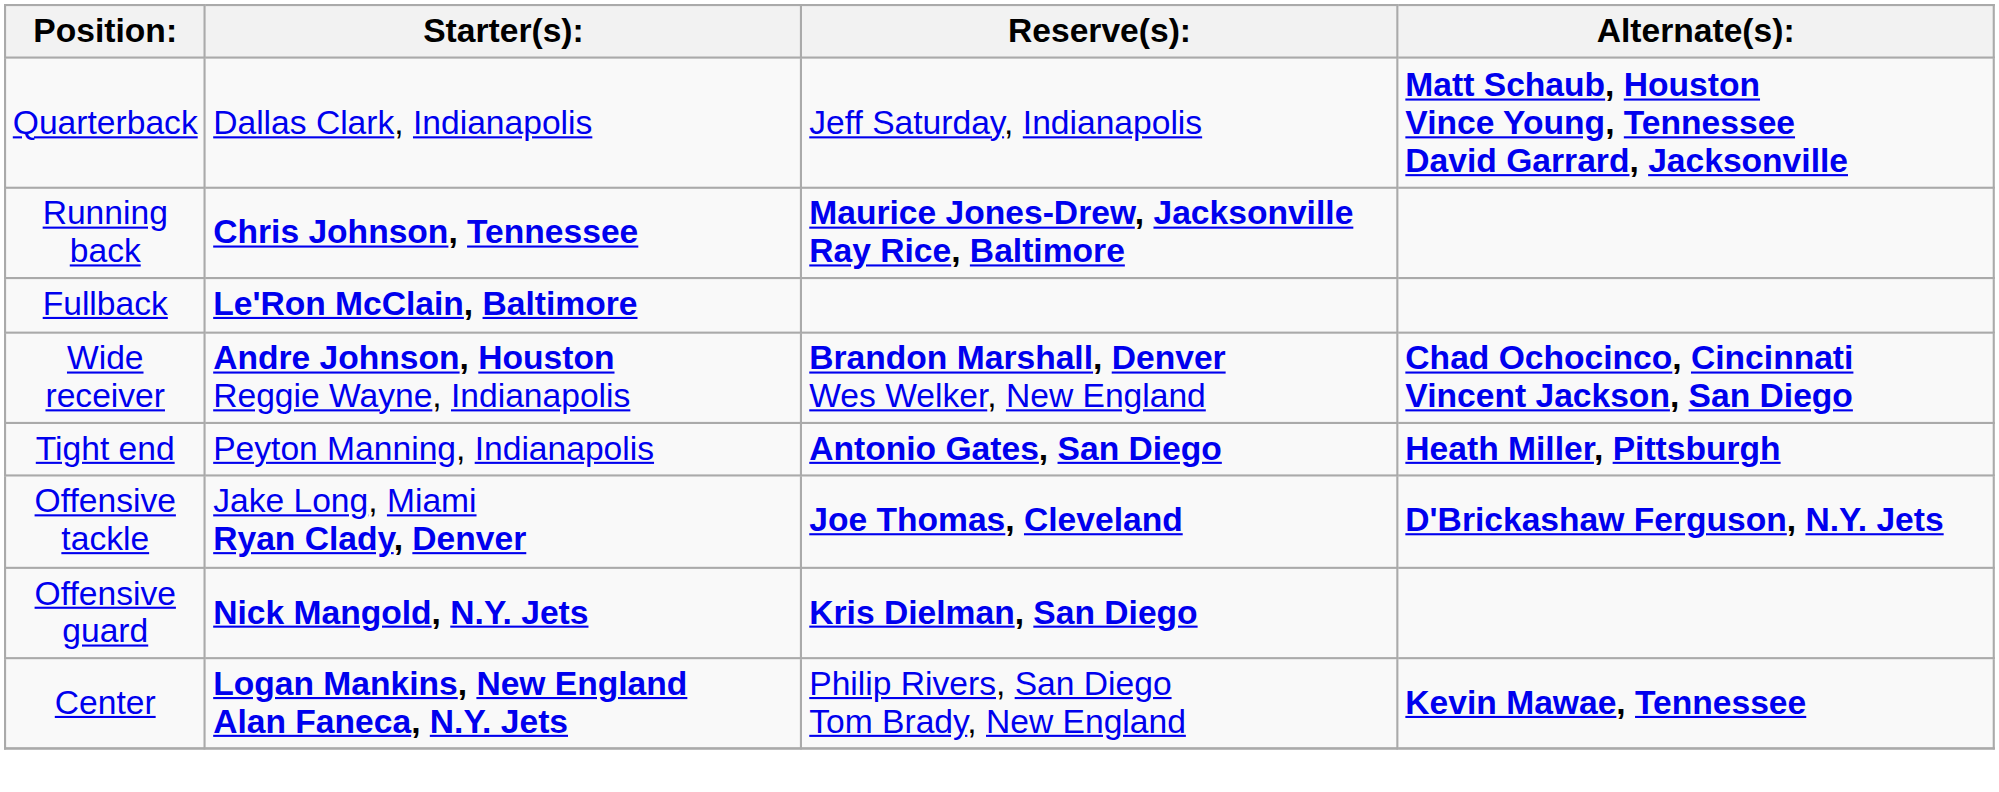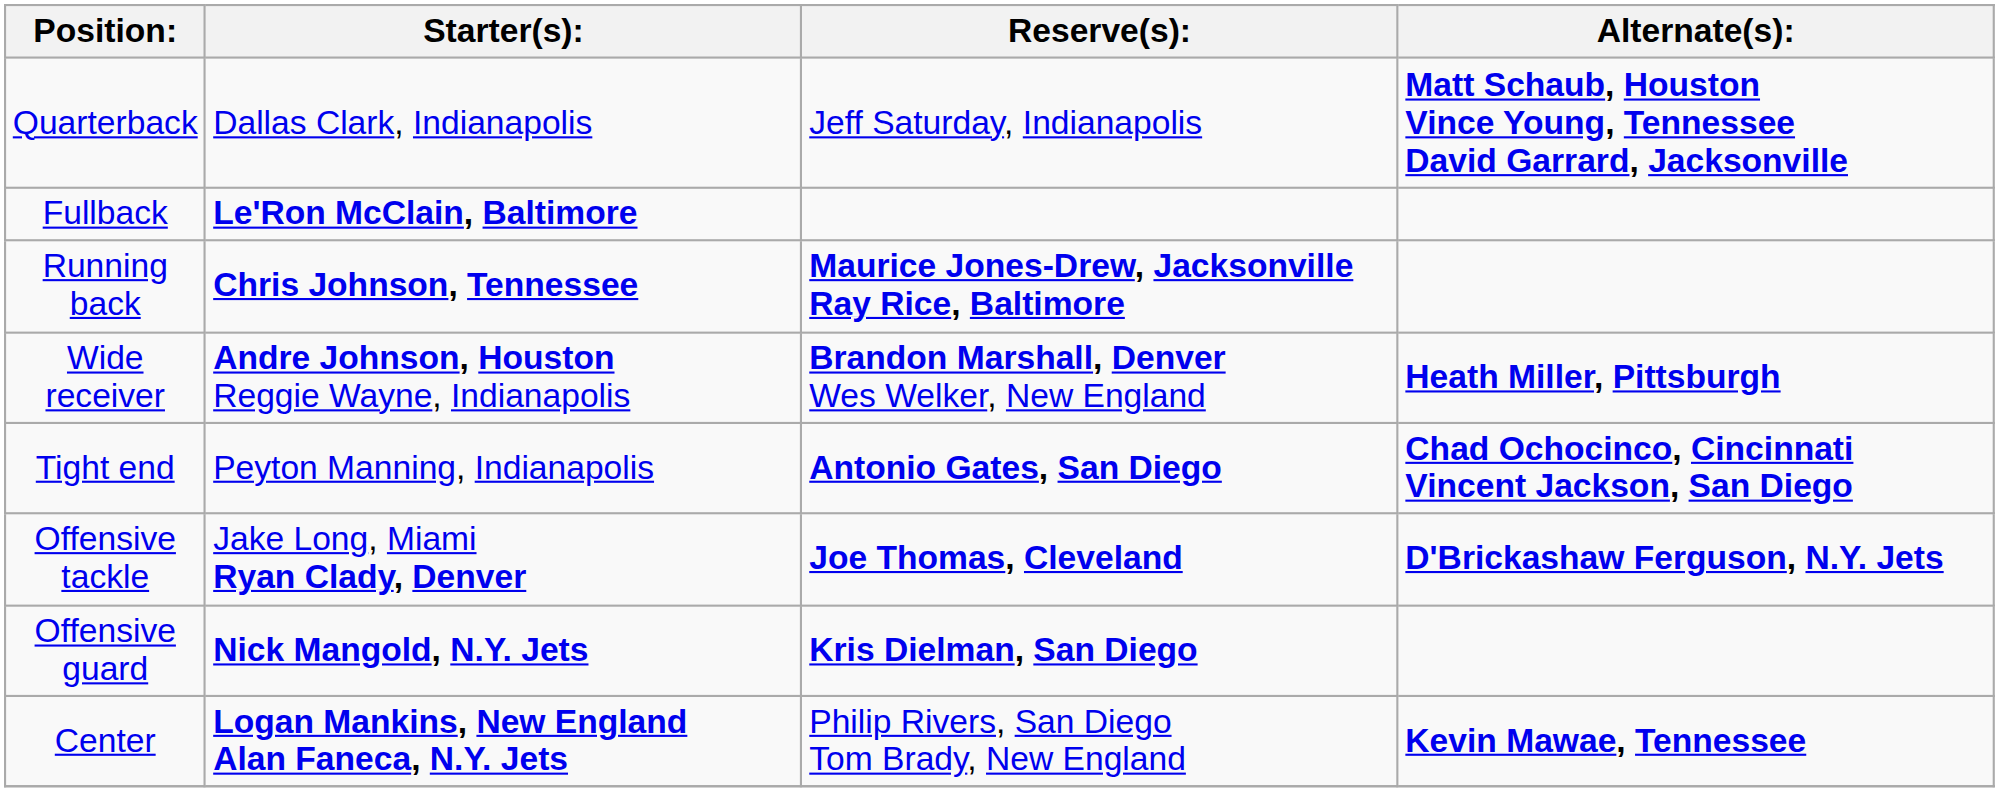rows swapped: Running back <-> Fullback
Wide receiver | Alternate(s):: Chad Ochocinco, Cincinnati Vincent Jackson, San Diego -> Heath Miller, Pittsburgh
Tight end | Alternate(s):: Heath Miller, Pittsburgh -> Chad Ochocinco, Cincinnati Vincent Jackson, San Diego
